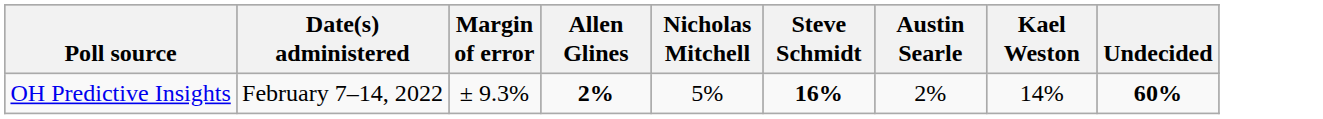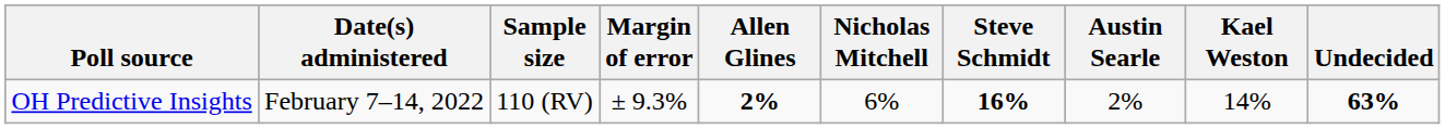+ column: Sample size | 110 (RV)
OH Predictive Insights | Nicholas Mitchell: 5% -> 6%
OH Predictive Insights | Undecided: 60% -> 63%
